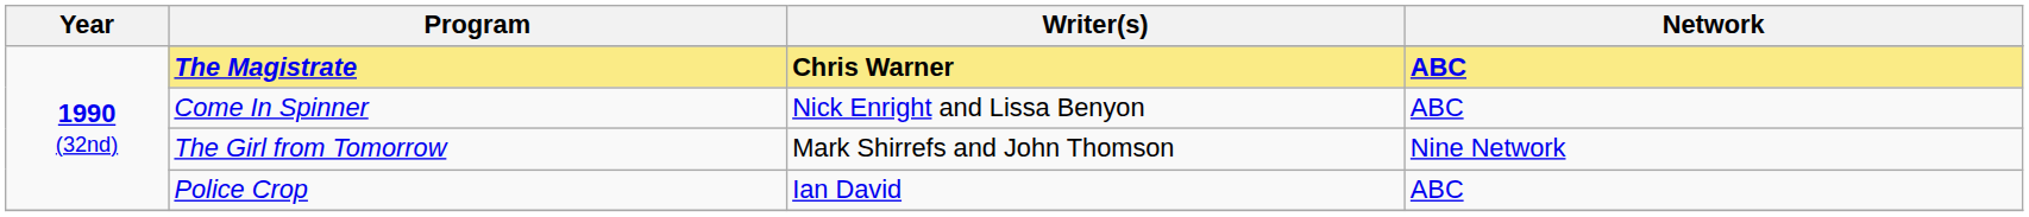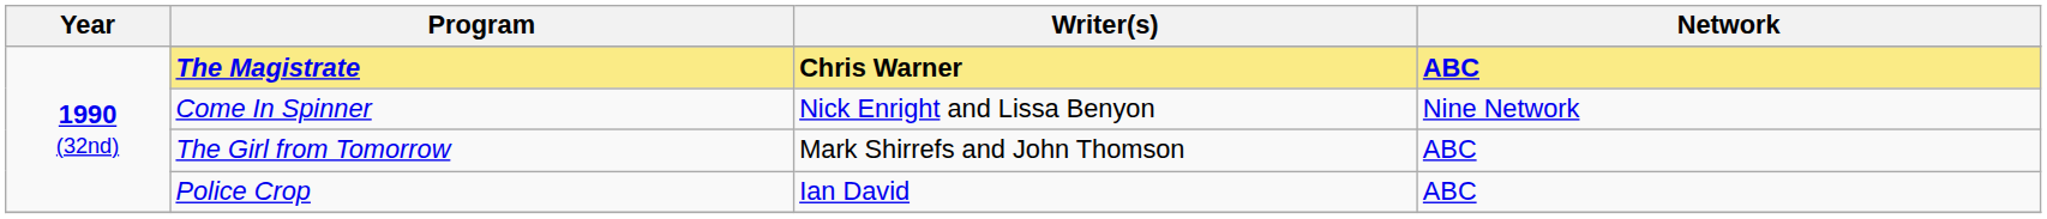Come In Spinner | Network: ABC -> Nine Network
The Girl from Tomorrow | Network: Nine Network -> ABC
